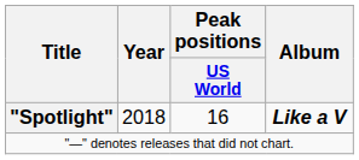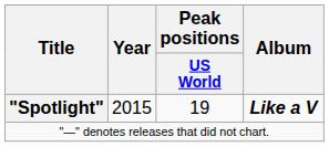"Spotlight" | Year: 2018 -> 2015
"Spotlight" | Peak positions / US World: 16 -> 19
